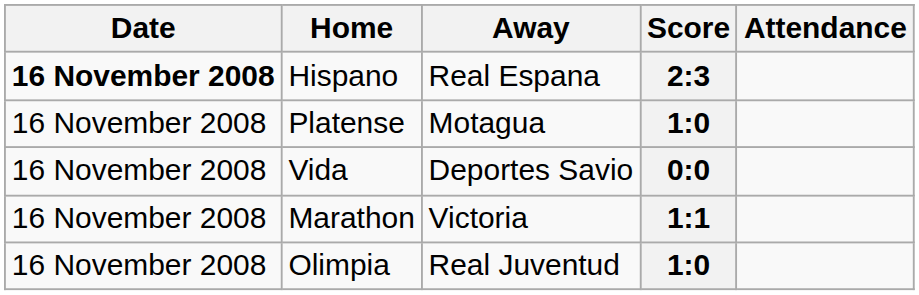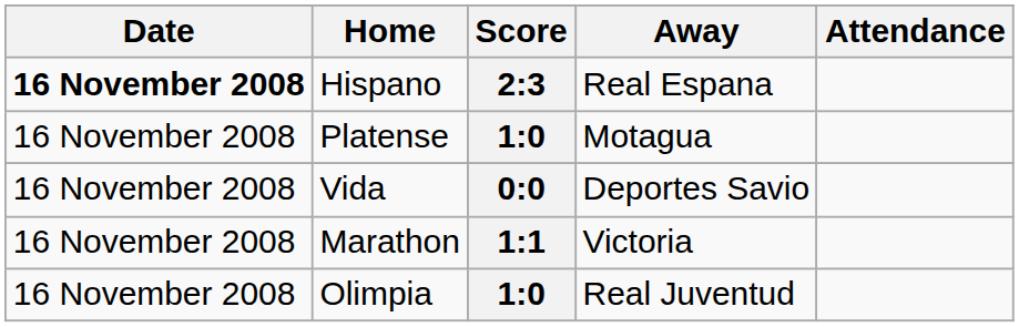columns swapped: Score <-> Away
